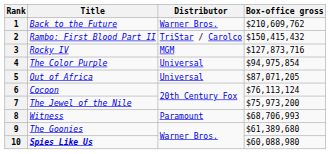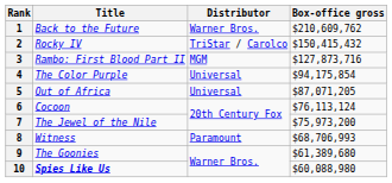2 | Title: Rambo: First Blood Part II -> Rocky IV
3 | Title: Rocky IV -> Rambo: First Blood Part II
4 | Box-office gross: $94,975,854 -> $94,175,854
